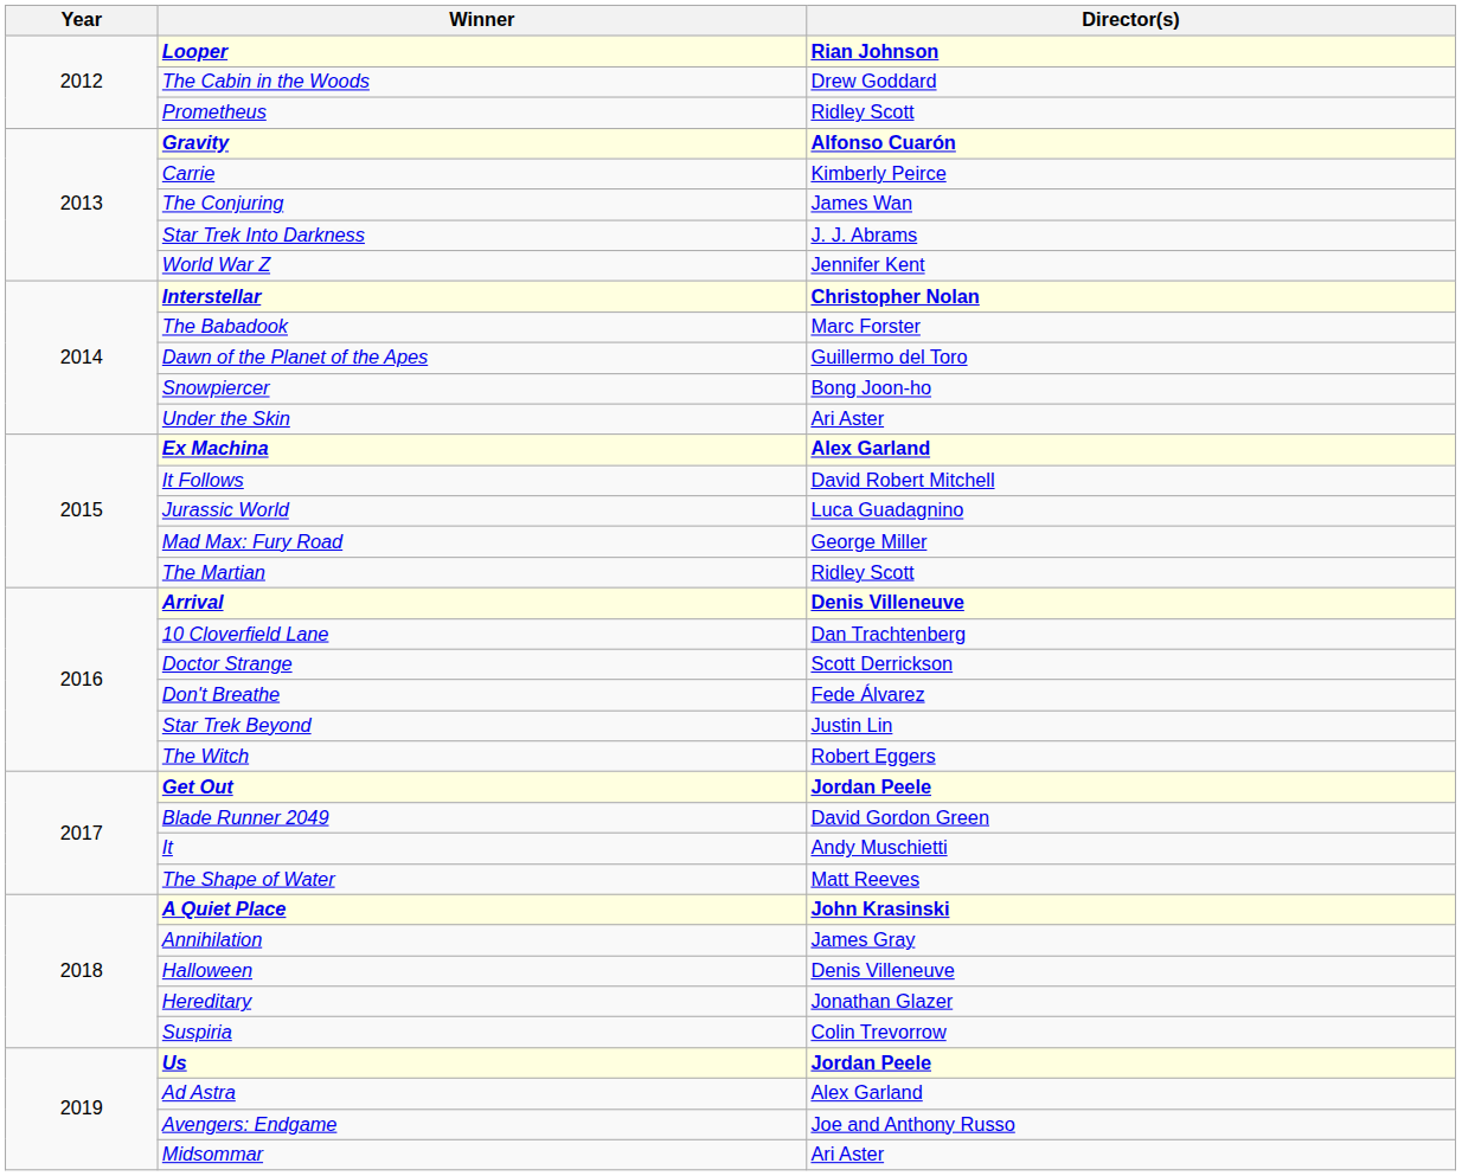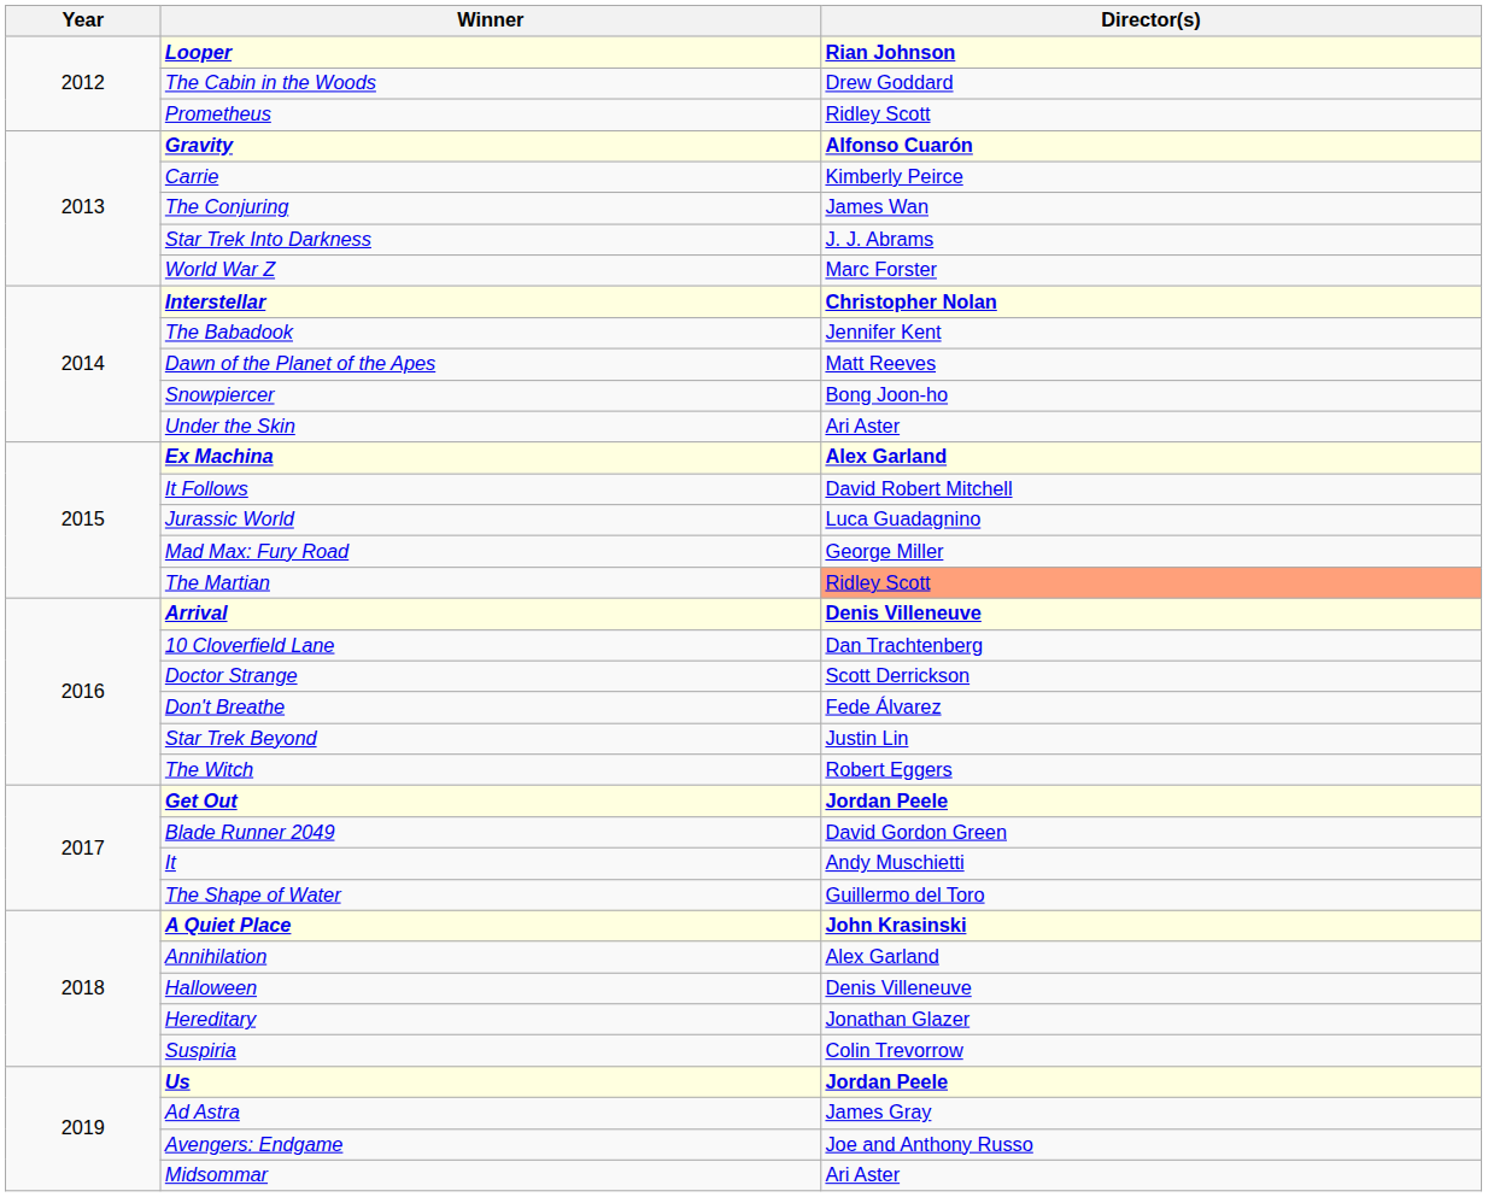World War Z | Director(s): Jennifer Kent -> Marc Forster
The Babadook | Director(s): Marc Forster -> Jennifer Kent
Dawn of the Planet of the Apes | Director(s): Guillermo del Toro -> Matt Reeves
The Martian | Director(s): no background -> lightsalmon background
The Shape of Water | Director(s): Matt Reeves -> Guillermo del Toro
Annihilation | Director(s): James Gray -> Alex Garland
Ad Astra | Director(s): Alex Garland -> James Gray
